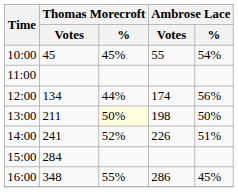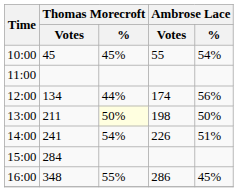14:00 | Thomas Morecroft / %: 52% -> 54%
